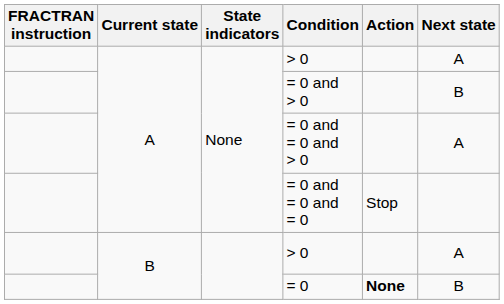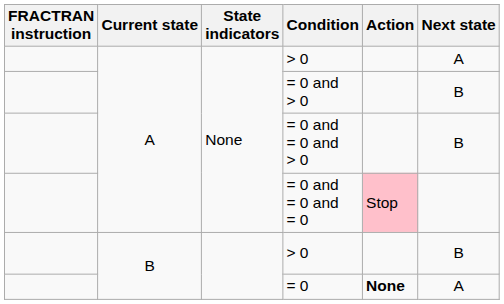= 0 and = 0 and > 0 | Next state: A -> B
= 0 and = 0 and = 0 | Action: no background -> pink background
B / > 0 | Next state: A -> B
= 0 | Next state: B -> A
